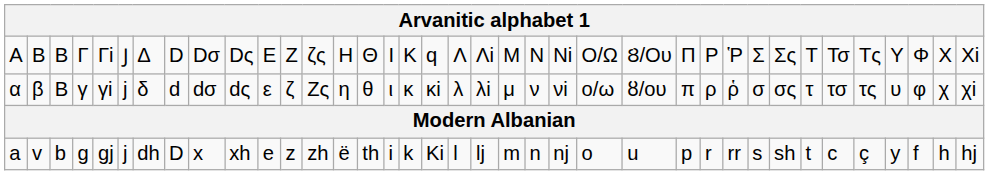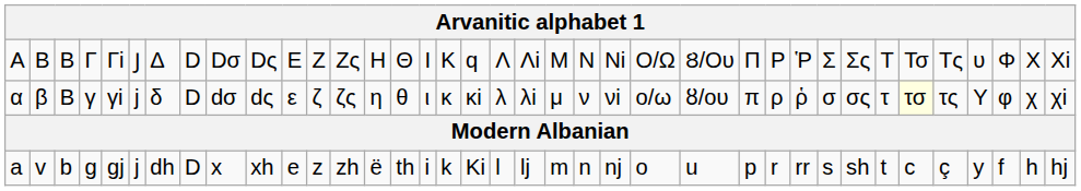Α | column 13: ζς -> Ζς
Α | column 34: Υ -> υ
α | column 8: d -> D
α | column 13: Ζς -> ζς
α | column 32: no background -> lightyellow background
α | column 34: υ -> Υ
